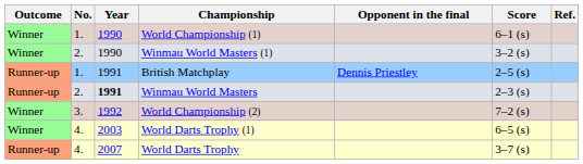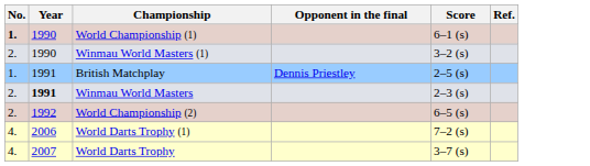- column: Outcome | Winner | Winner | Runner-up | Runner-up | Winner | Winner | Runner-up
World Championship (1) | No.: normal -> bold
World Championship (2) | No.: 3. -> 2.
World Championship (2) | Score: 7–2 (s) -> 6–5 (s)
World Darts Trophy (1) | Year: 2003 -> 2006
World Darts Trophy (1) | Score: 6–5 (s) -> 7–2 (s)
